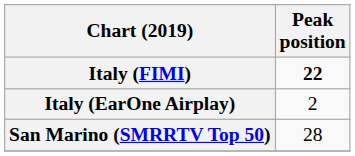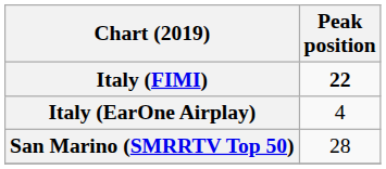Italy (EarOne Airplay) | Peak position: 2 -> 4
